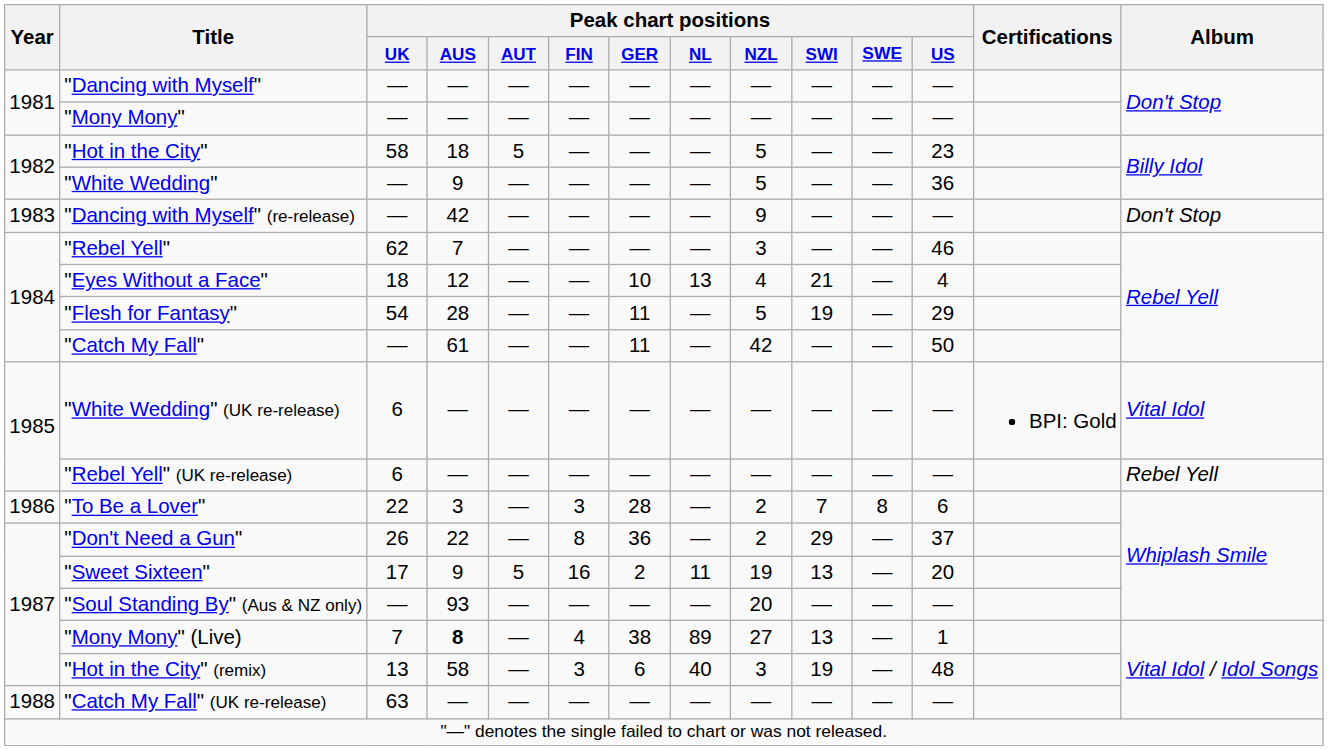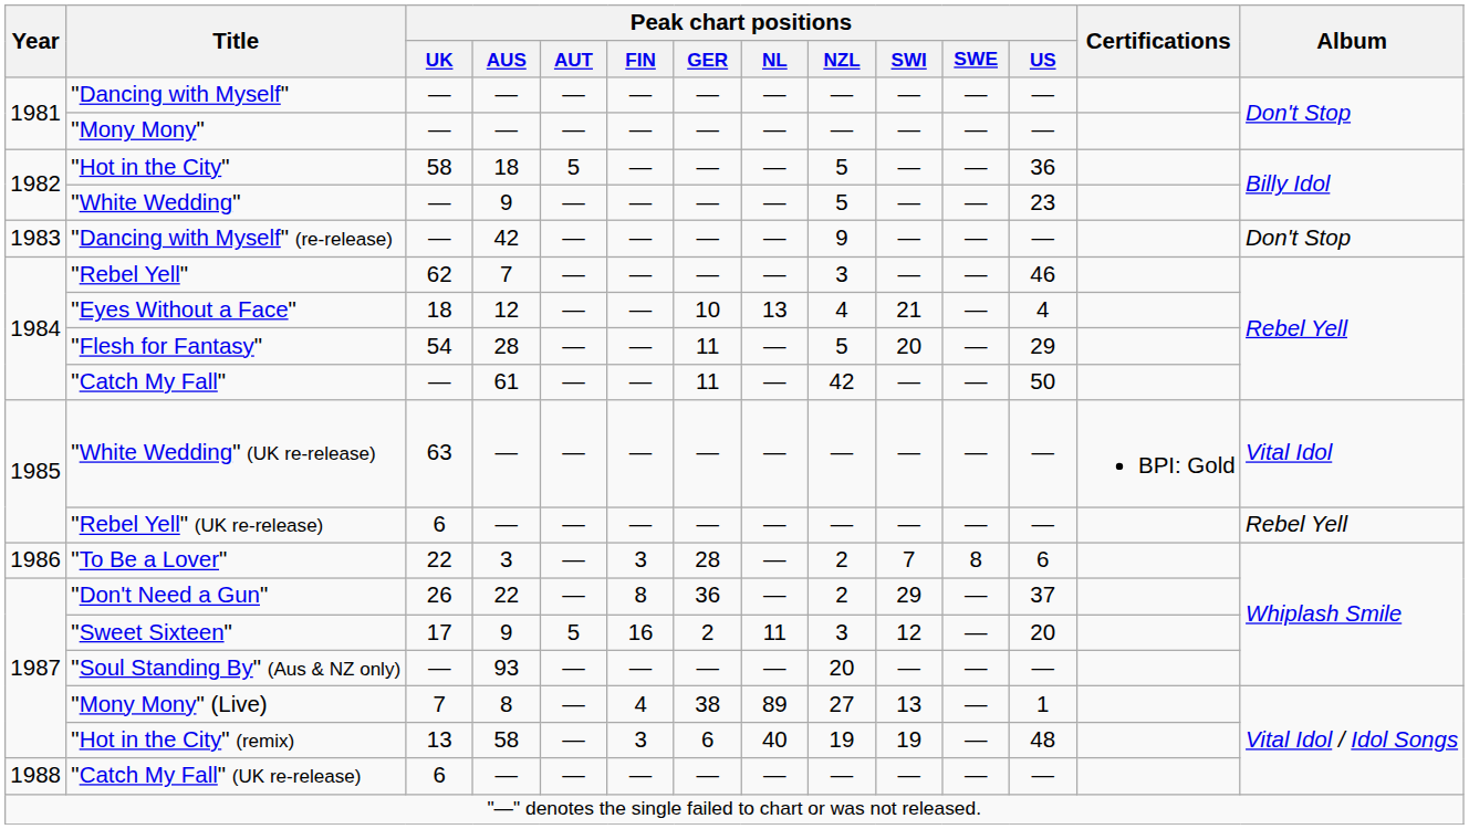"Hot in the City" | Peak chart positions / US: 23 -> 36
"White Wedding" | Peak chart positions / US: 36 -> 23
"Flesh for Fantasy" | Peak chart positions / SWI: 19 -> 20
"White Wedding" (UK re-release) | Peak chart positions / UK: 6 -> 63
"Sweet Sixteen" | Peak chart positions / NZL: 19 -> 3
"Sweet Sixteen" | Peak chart positions / SWI: 13 -> 12
"Mony Mony" (Live) | Peak chart positions / AUS: bold -> normal
"Hot in the City" (remix) | Peak chart positions / NZL: 3 -> 19
"Catch My Fall" (UK re-release) | Peak chart positions / UK: 63 -> 6
